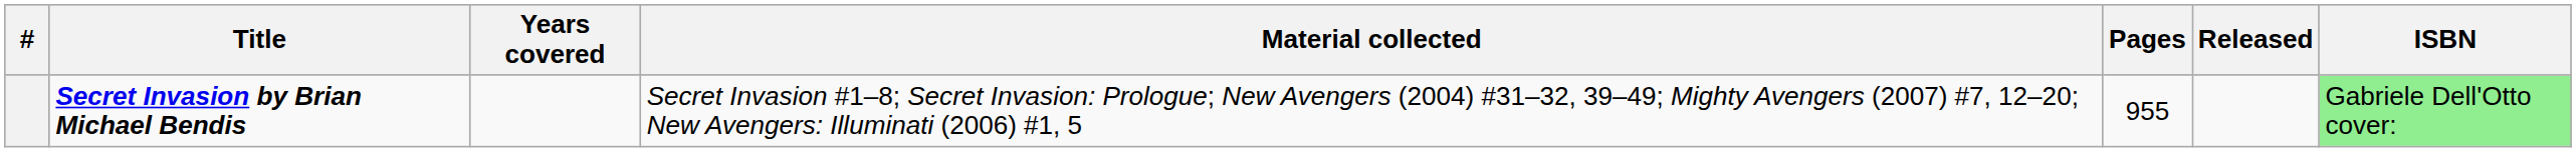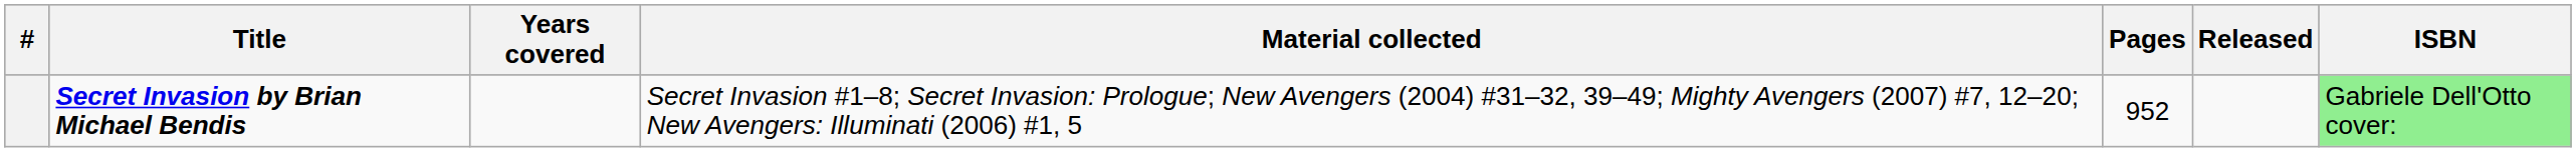Secret Invasion by Brian Michael Bendis | Pages: 955 -> 952
